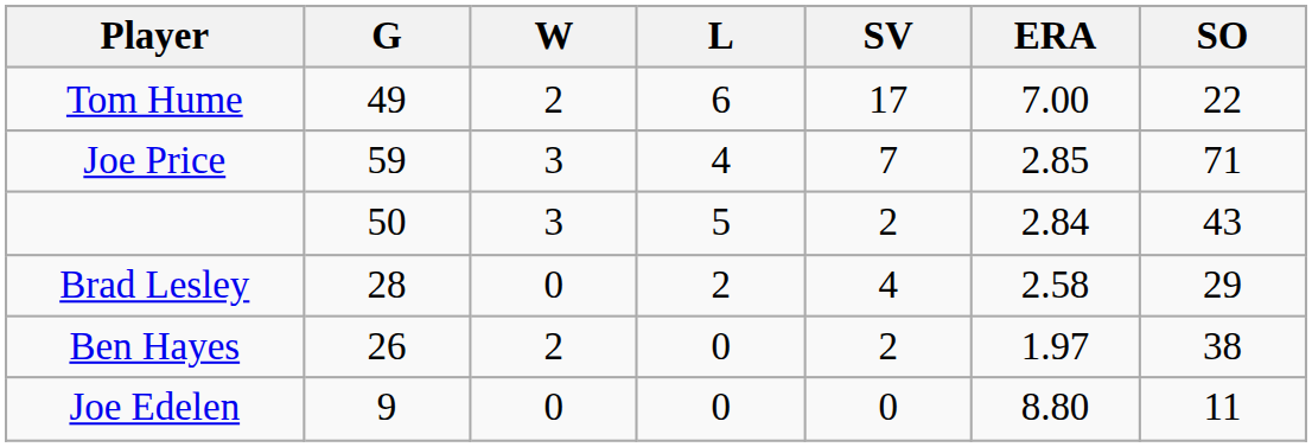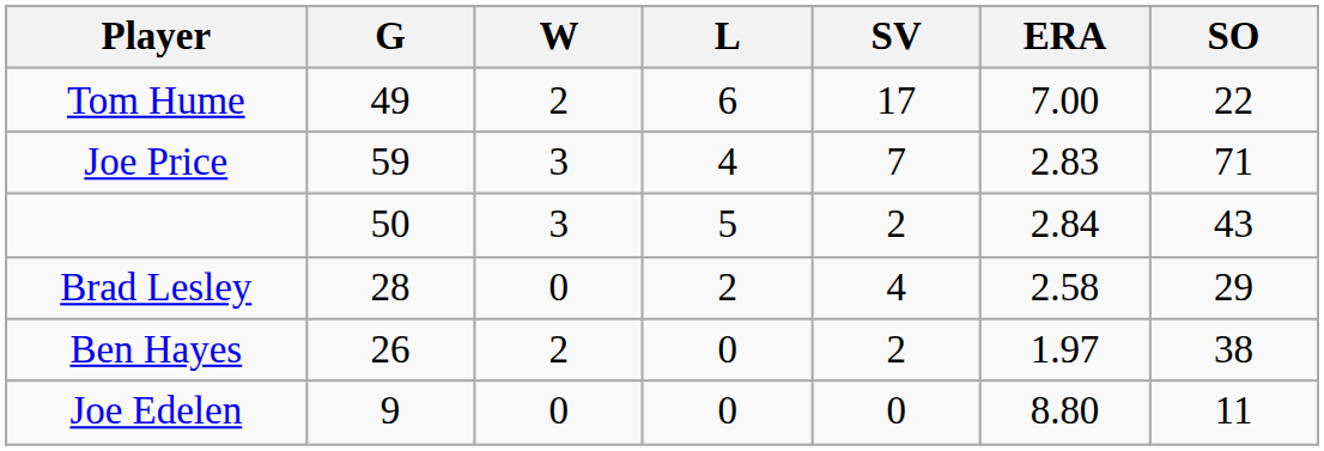Joe Price | ERA: 2.85 -> 2.83
